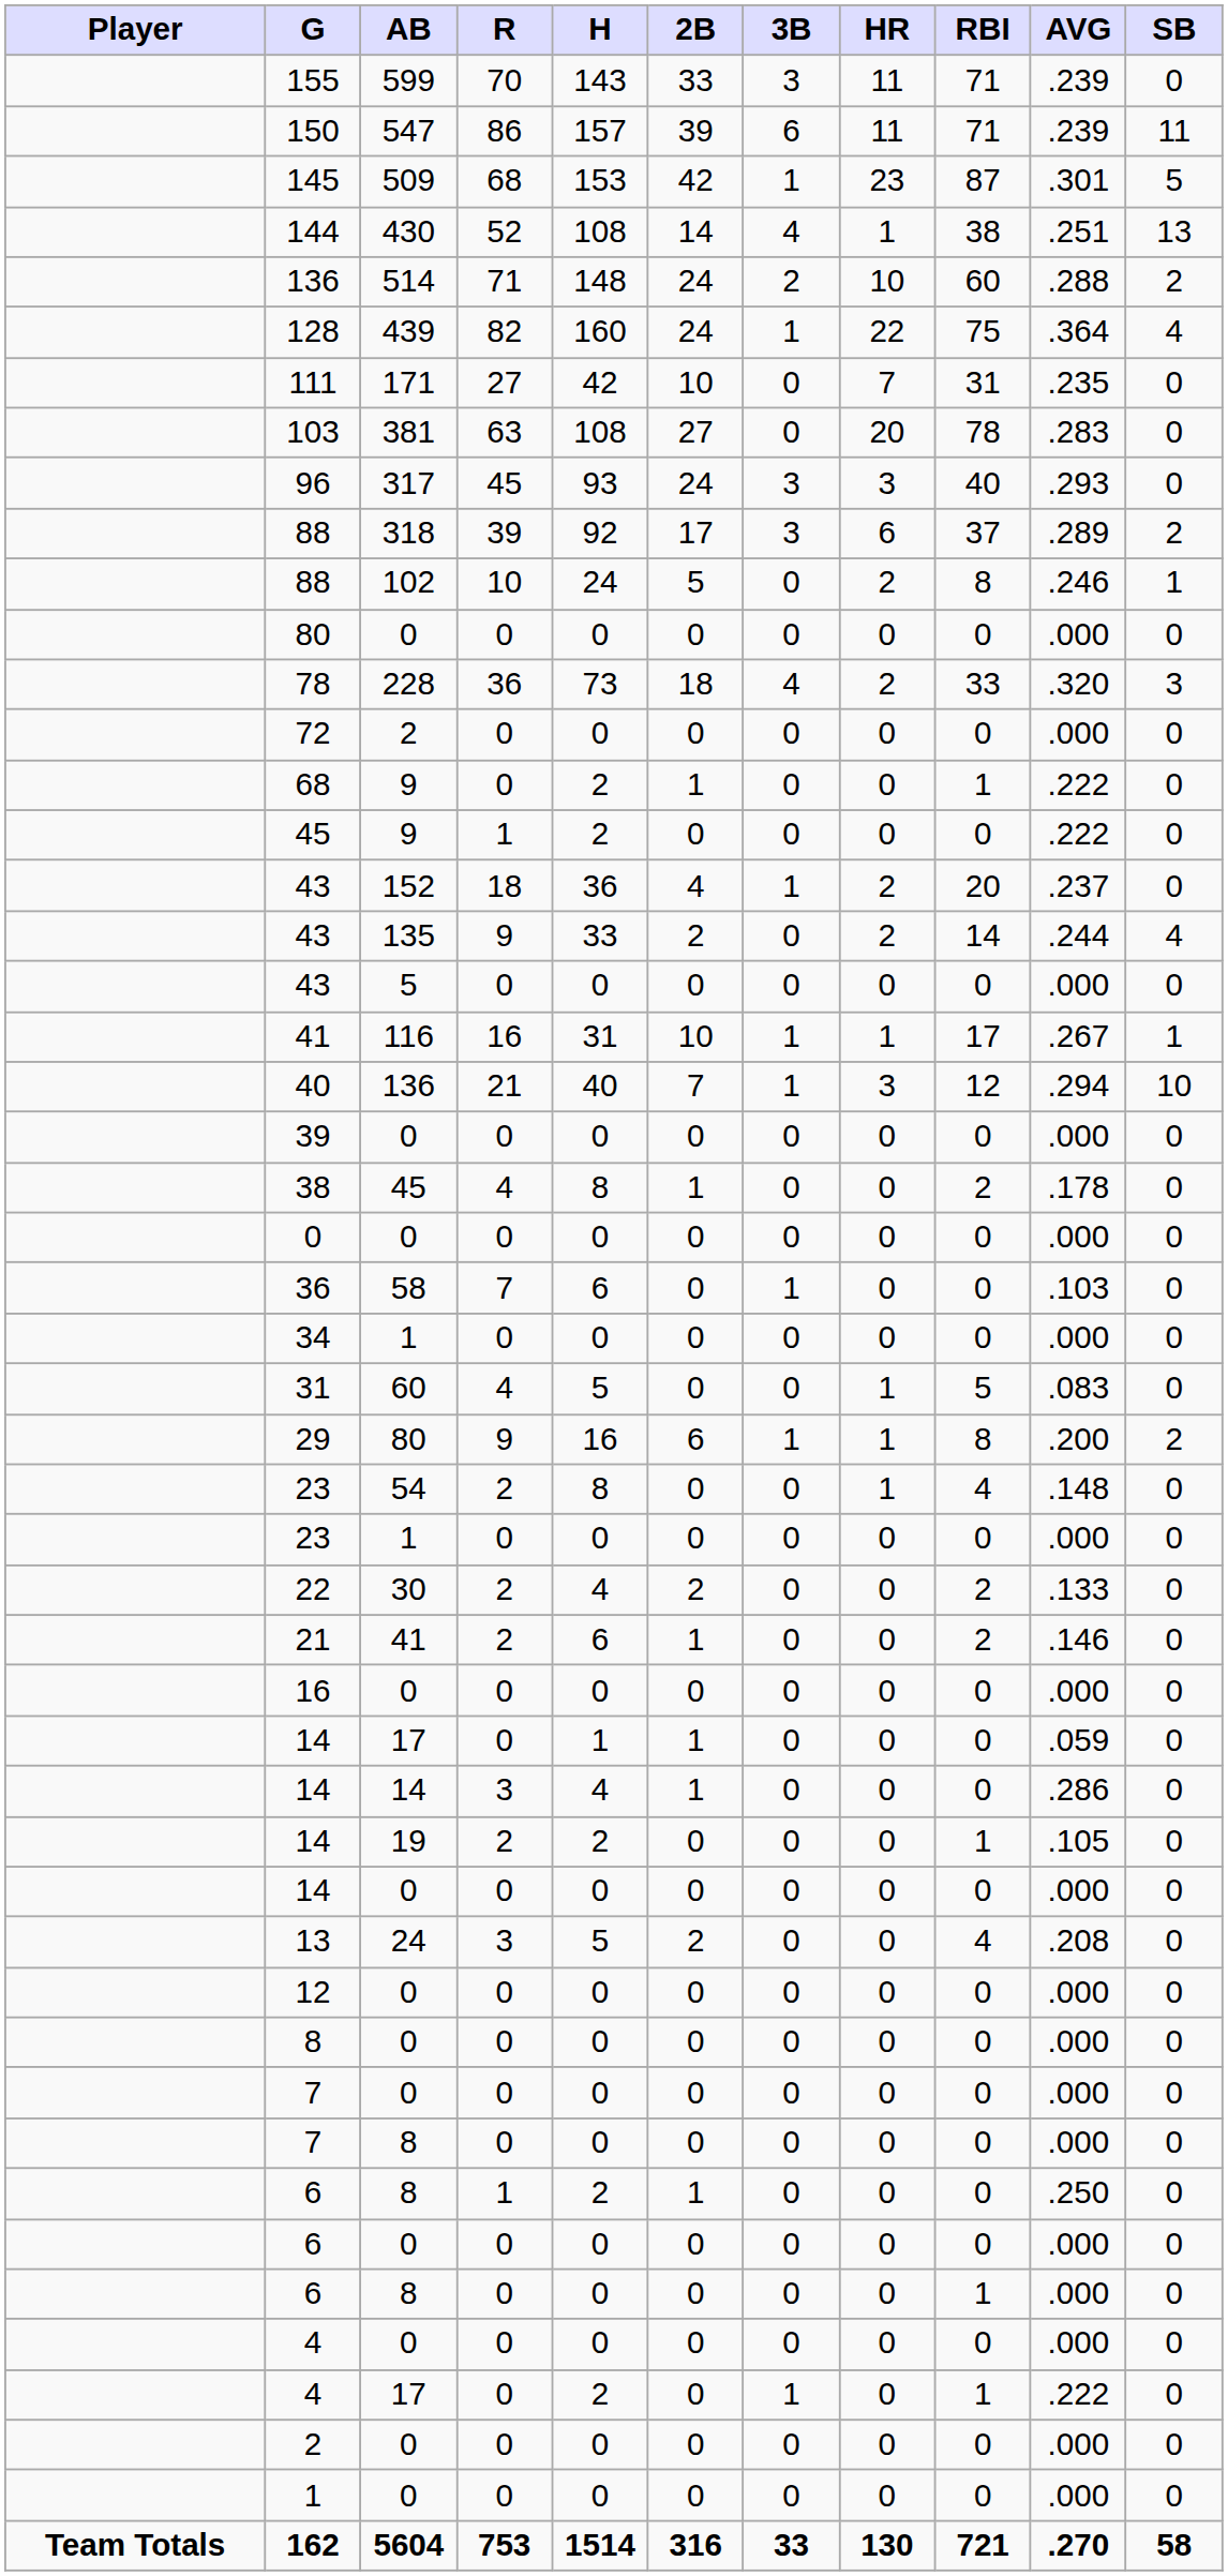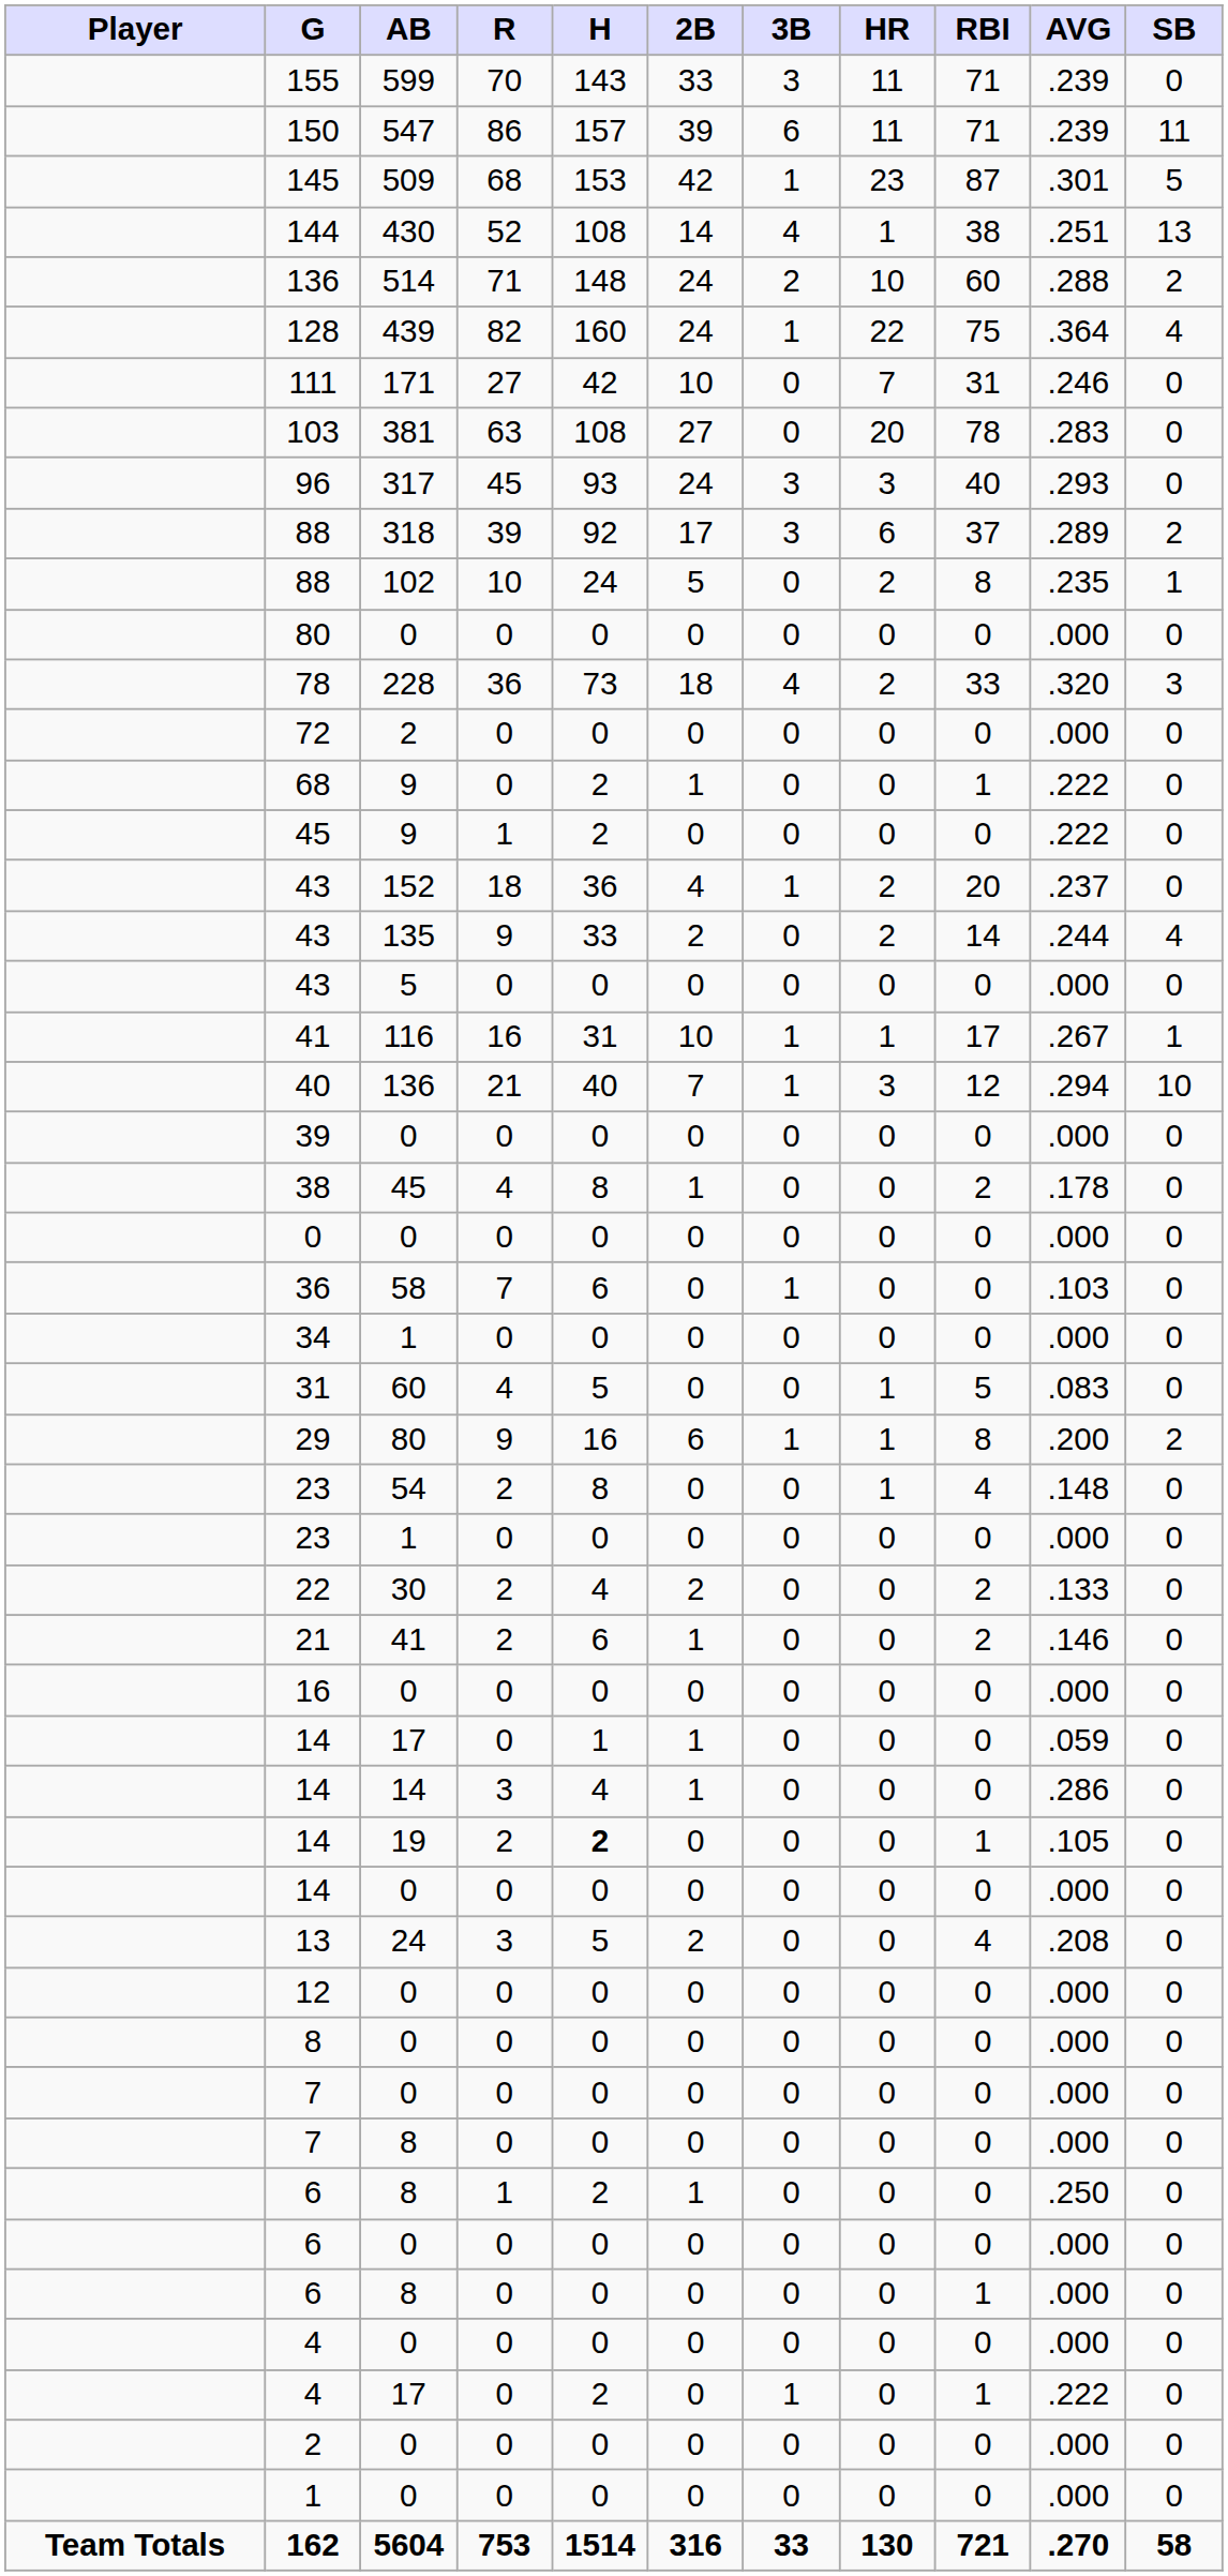111 | AVG: .235 -> .246
88 / 102 | AVG: .246 -> .235
14 / 19 | H: normal -> bold
